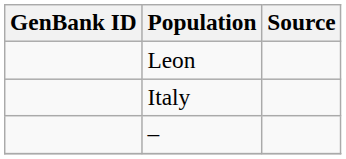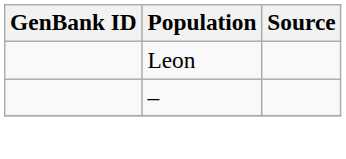- row: Italy
